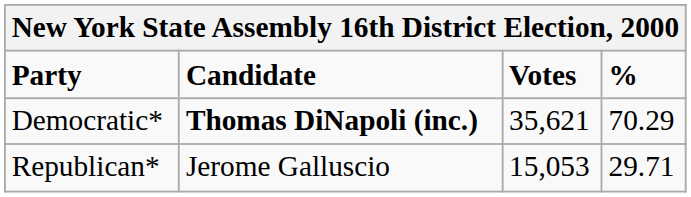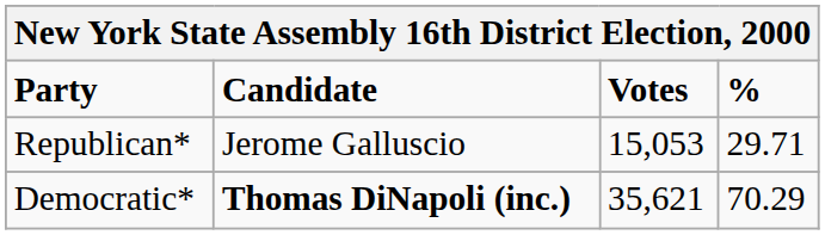rows swapped: Democratic* <-> Republican*
